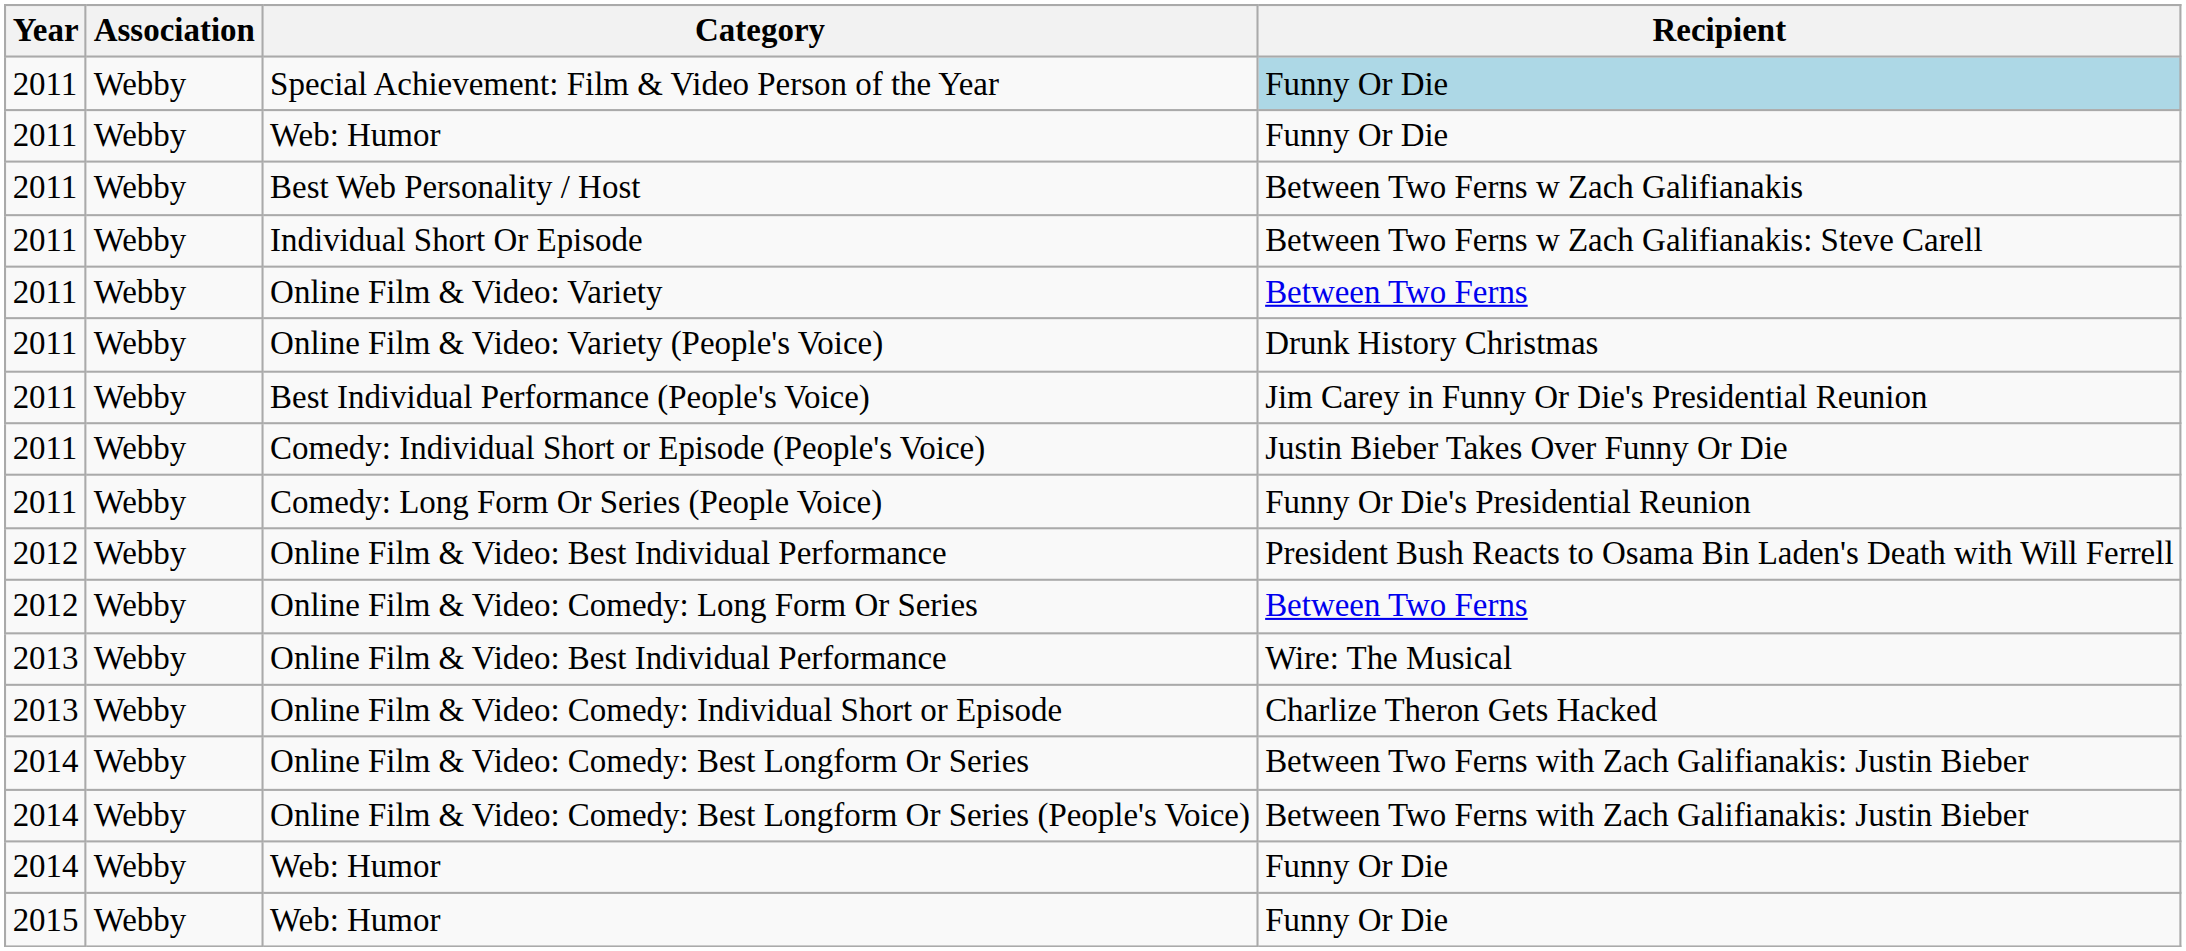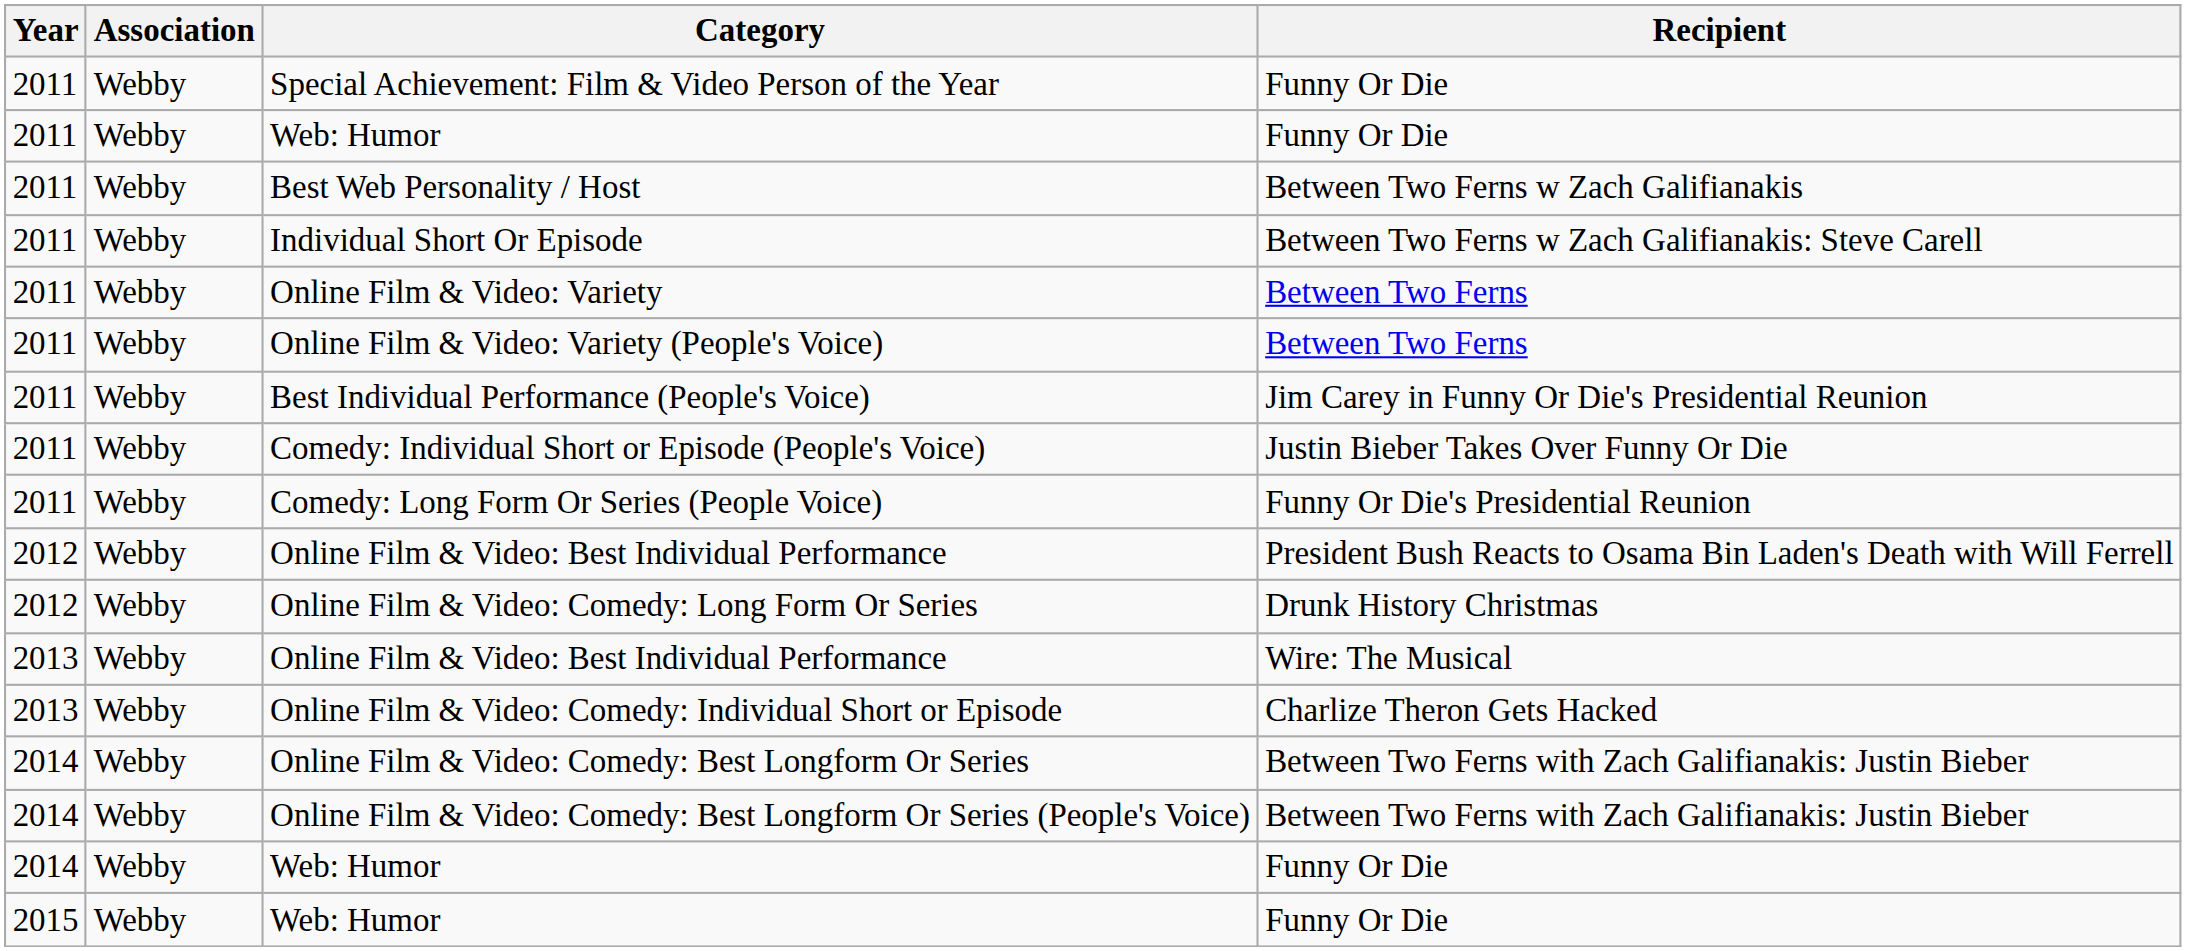Special Achievement: Film & Video Person of the Year | Recipient: lightblue background -> no background
Online Film & Video: Variety (People's Voice) | Recipient: Drunk History Christmas -> Between Two Ferns
Online Film & Video: Comedy: Long Form Or Series | Recipient: Between Two Ferns -> Drunk History Christmas
